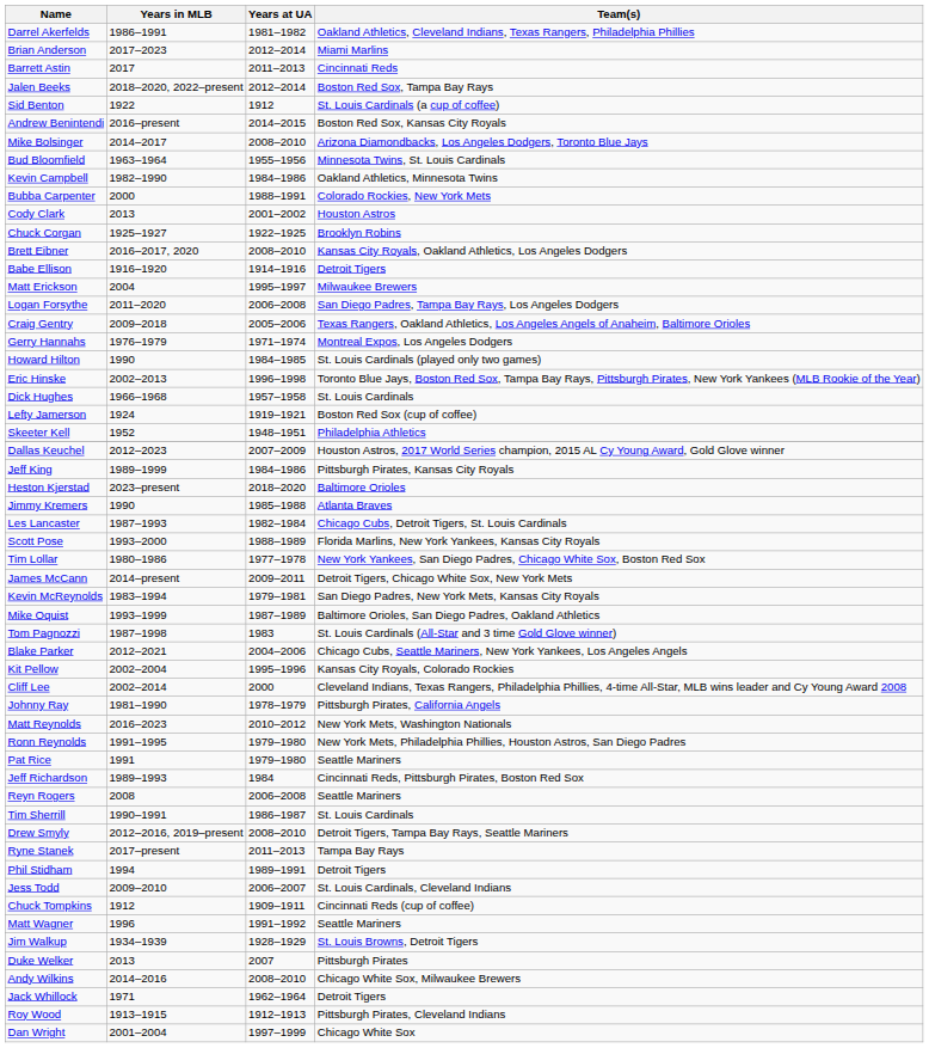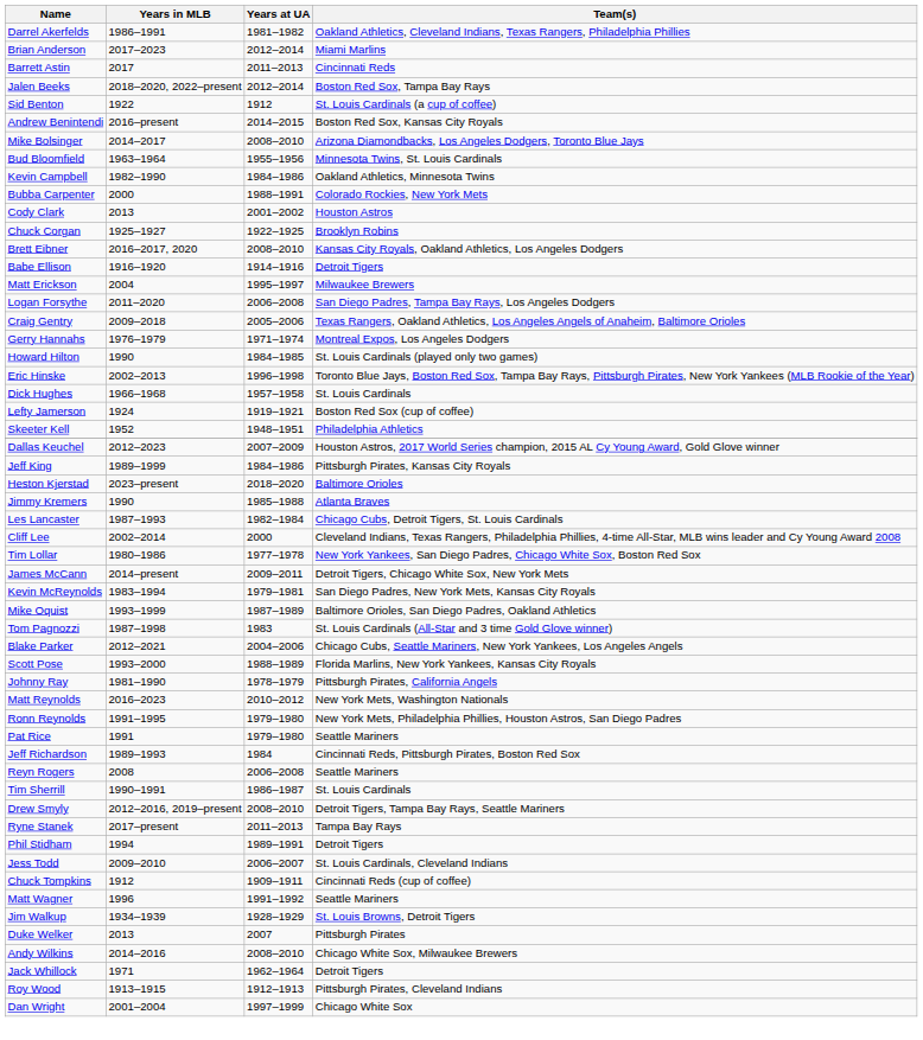rows swapped: Cliff Lee <-> Scott Pose
- row: Kit Pellow | 2002–2004 | 1995–1996 | Kansas City Royals, Colorado Rockies
